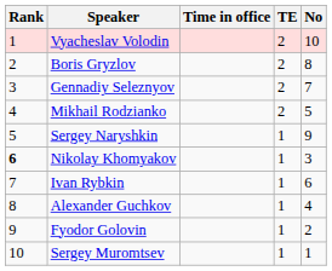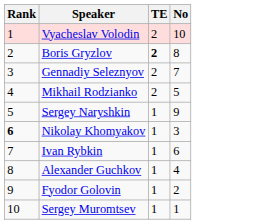- column: Time in office
Boris Gryzlov | TE: normal -> bold
